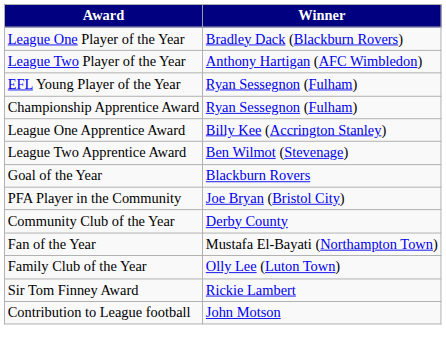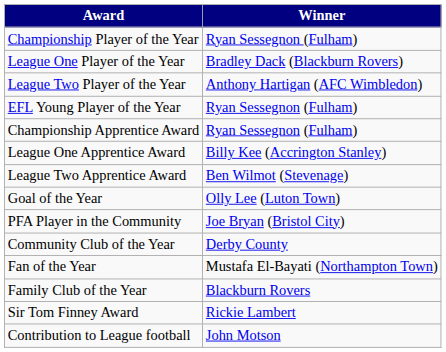+ row: Championship Player of the Year | Ryan Sessegnon (Fulham)
Goal of the Year | Winner: Blackburn Rovers -> Olly Lee (Luton Town)
Family Club of the Year | Winner: Olly Lee (Luton Town) -> Blackburn Rovers
